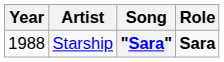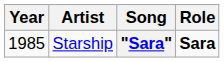"Sara" | Year: 1988 -> 1985
